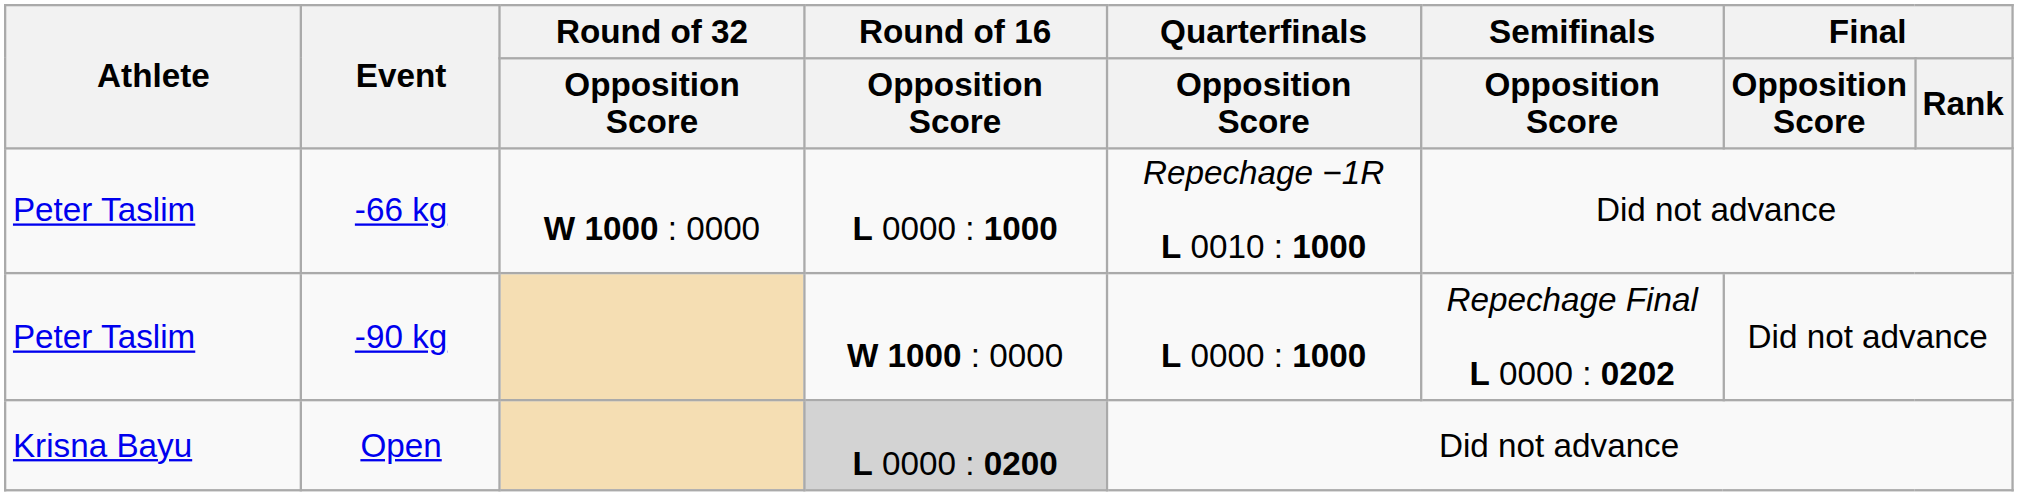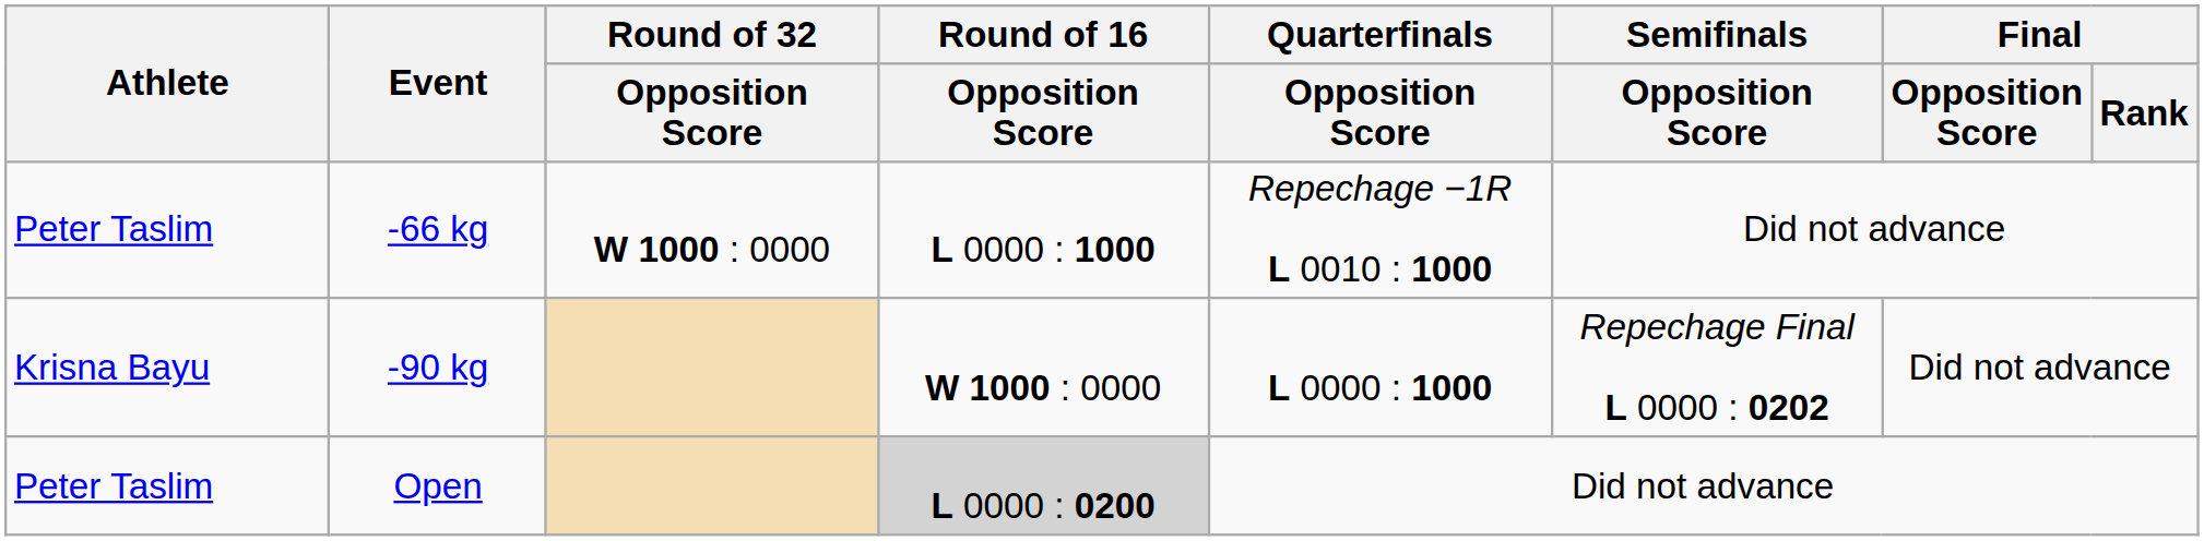-90 kg | Athlete: Peter Taslim -> Krisna Bayu
Open | Athlete: Krisna Bayu -> Peter Taslim
